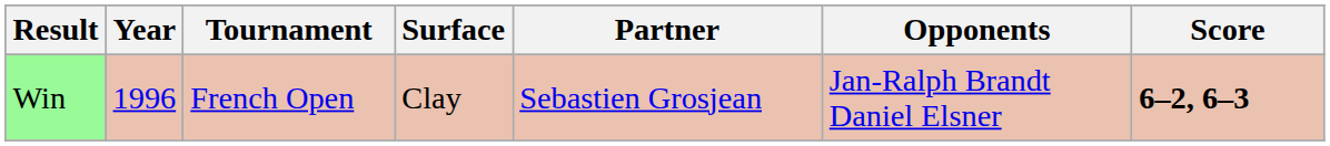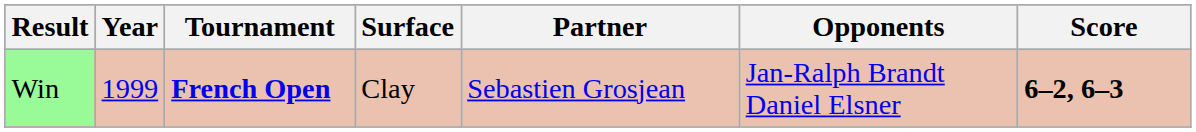Win | Year: 1996 -> 1999
Win | Tournament: normal -> bold
